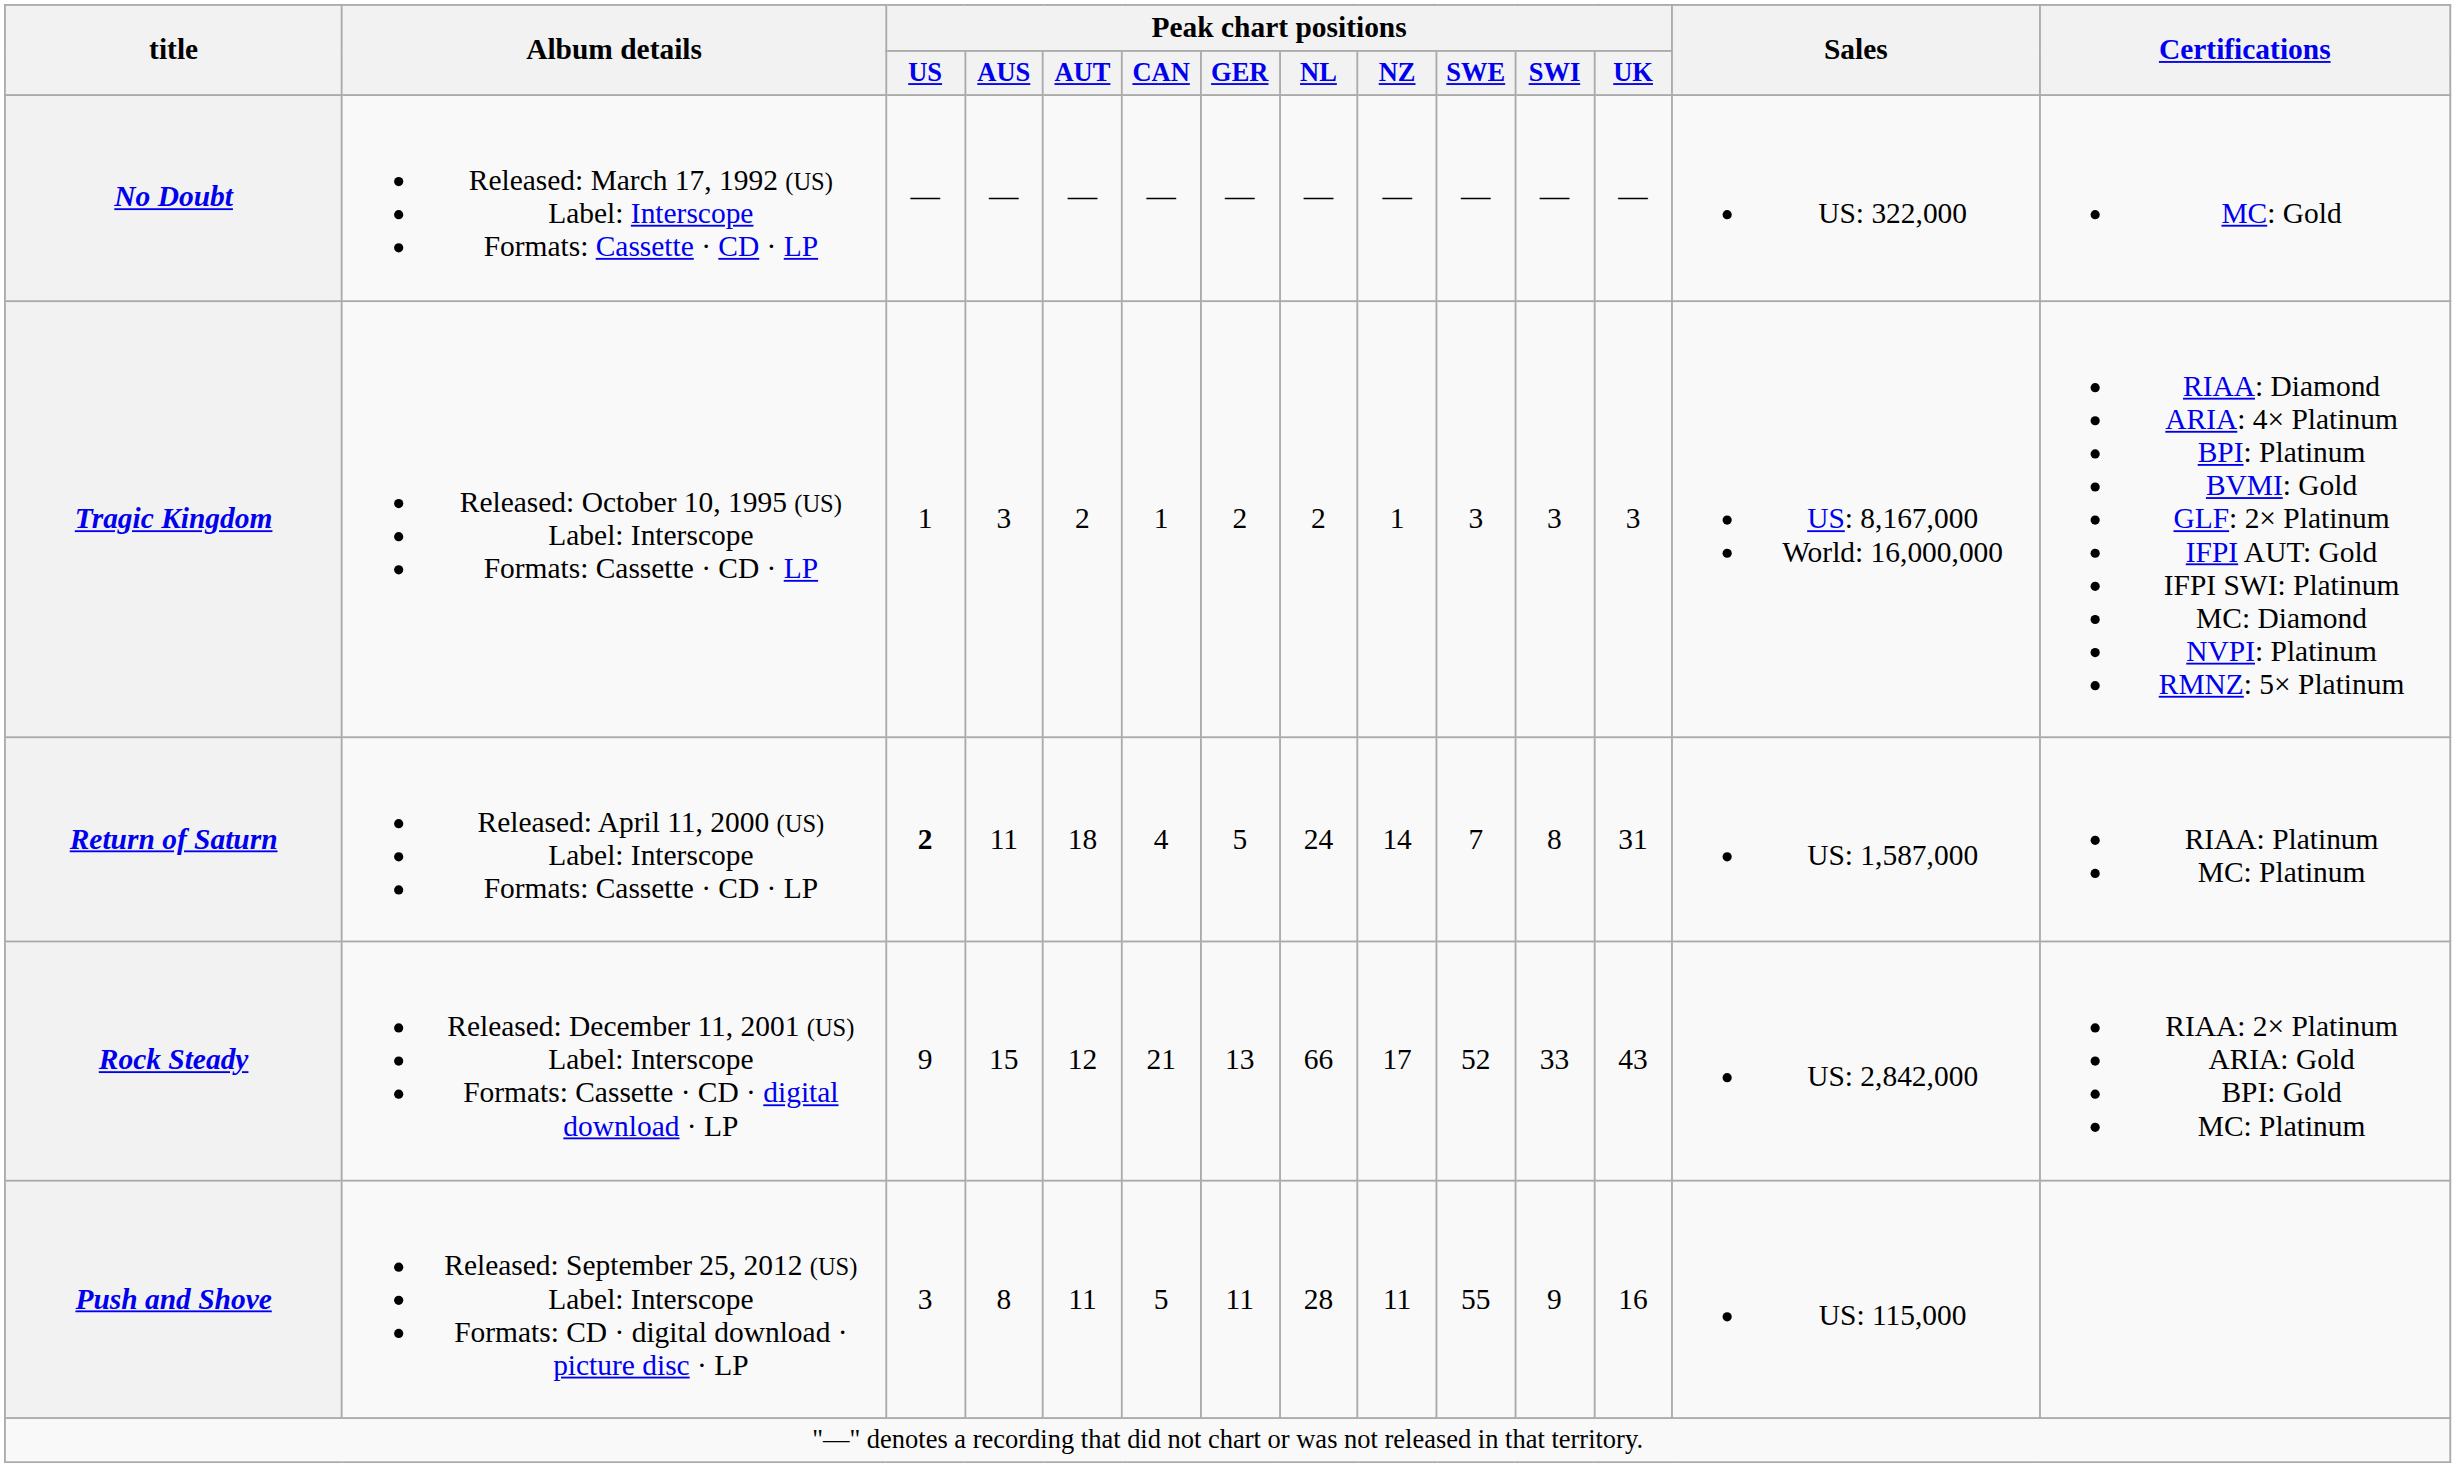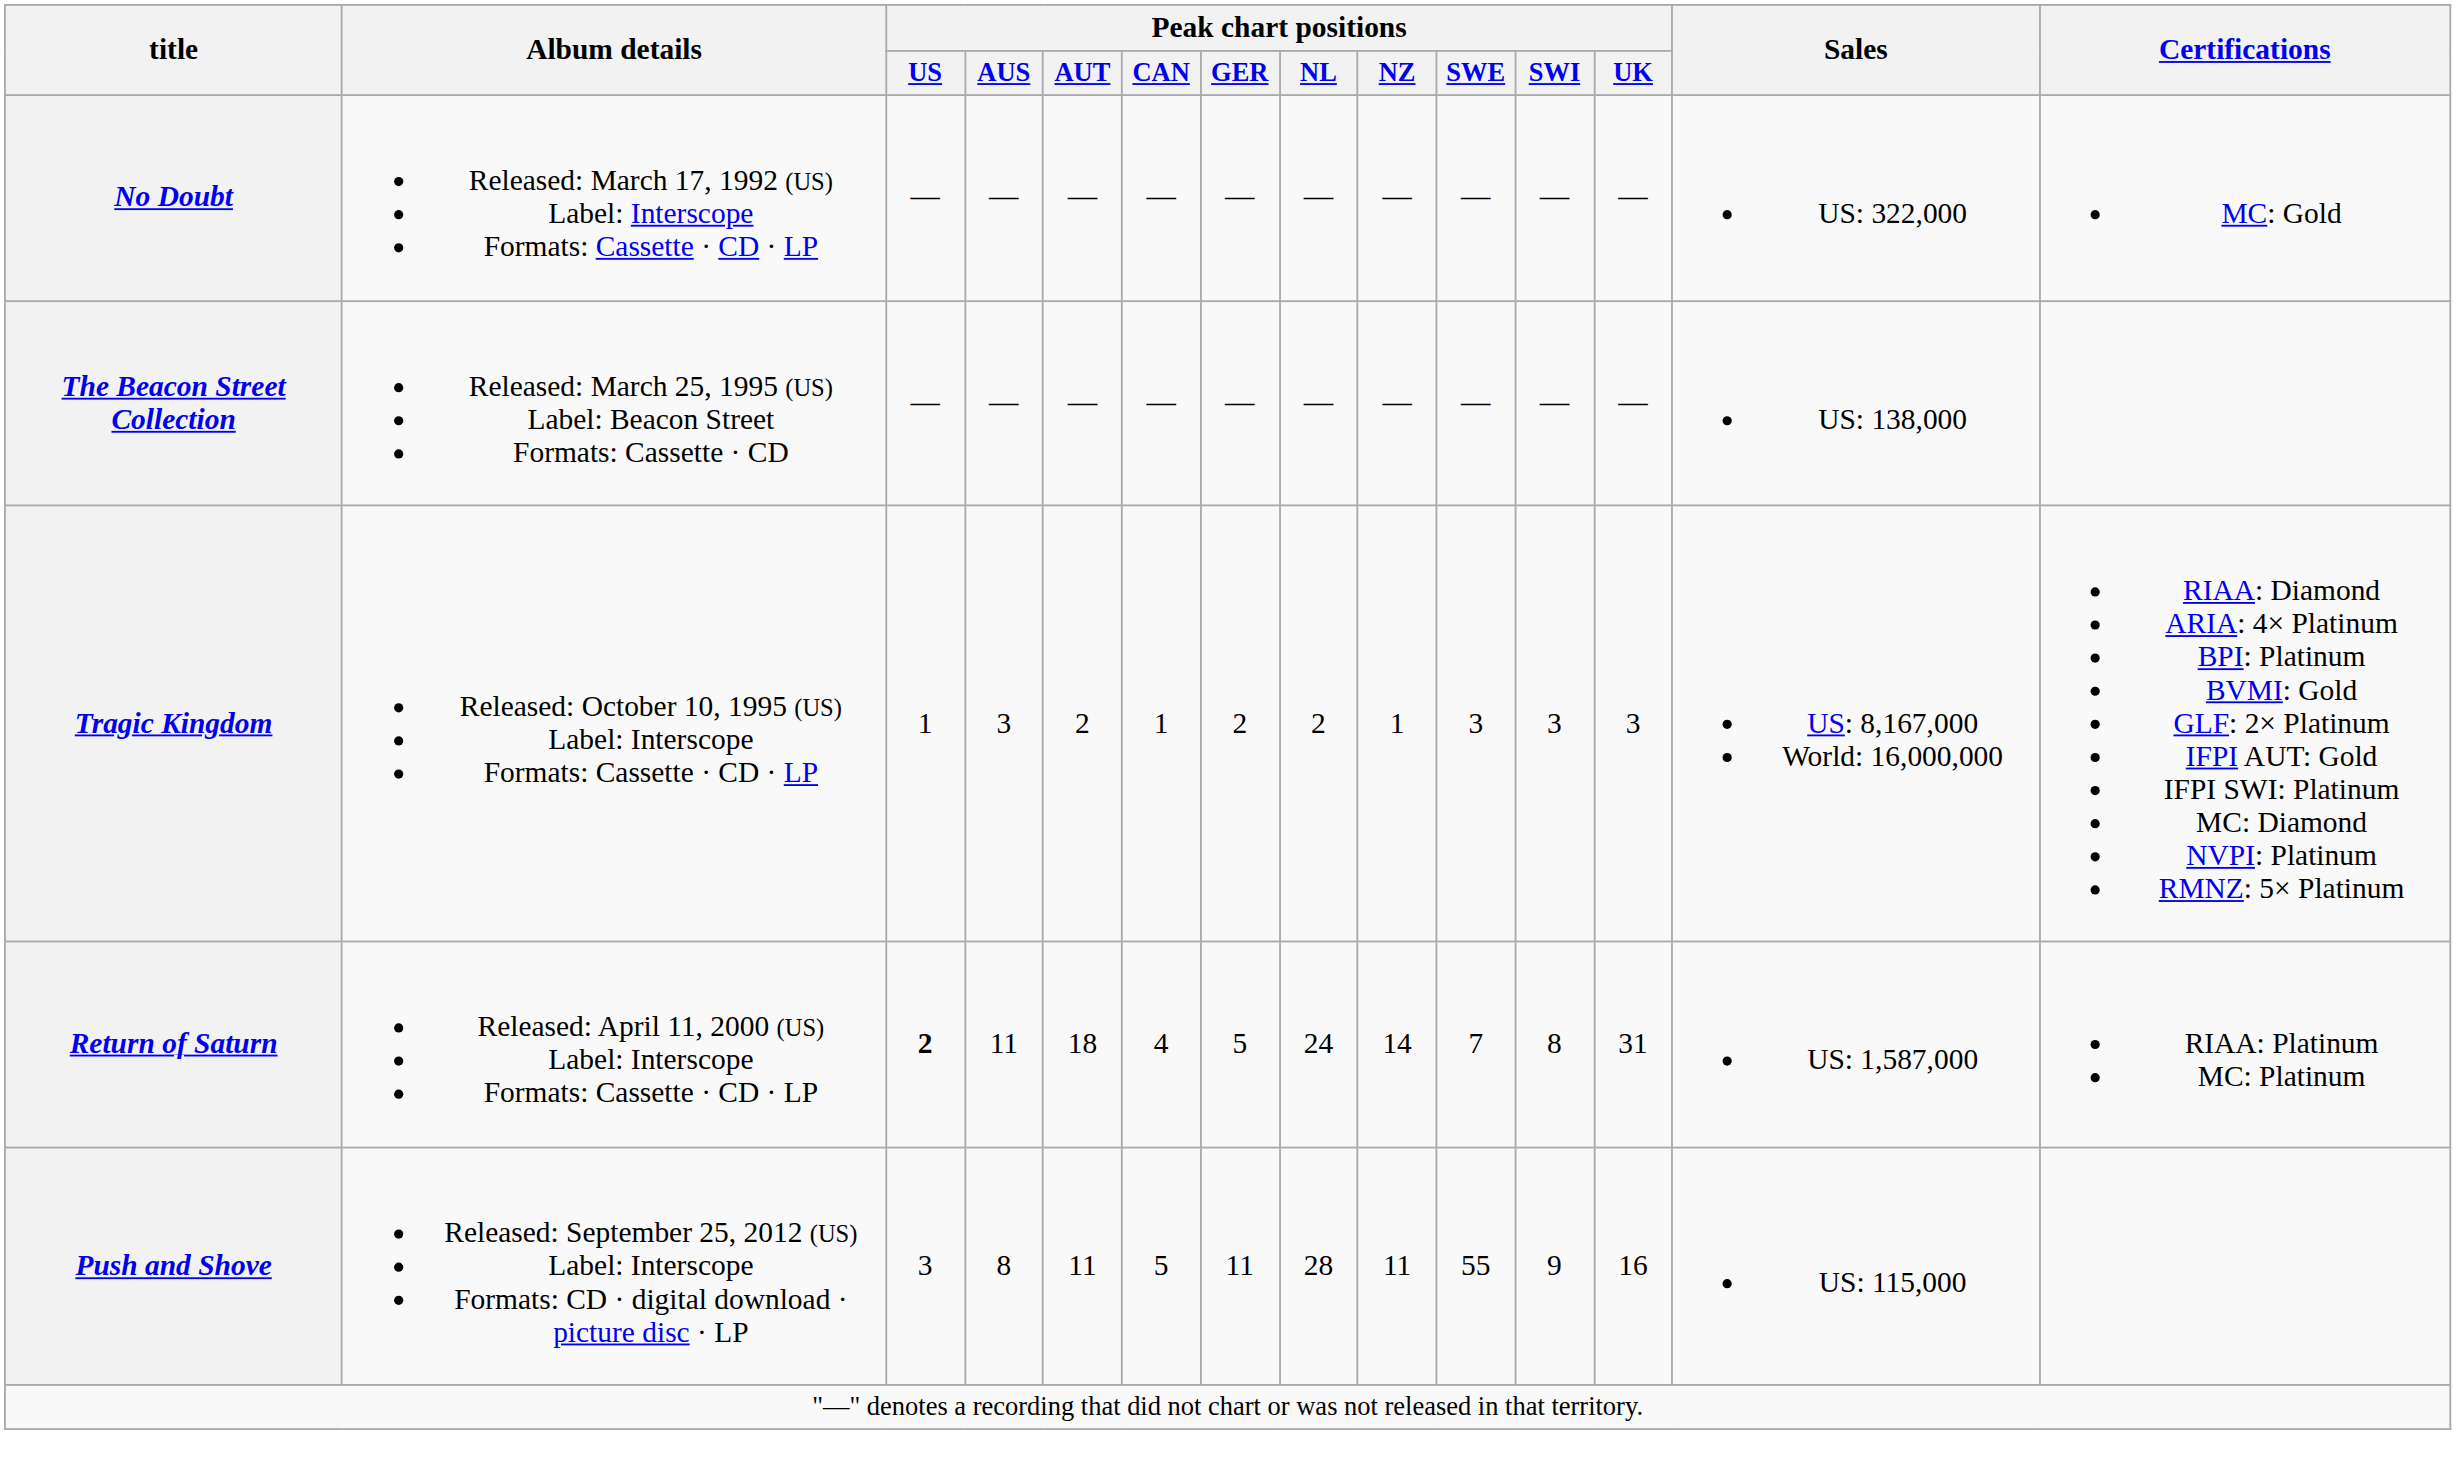+ row: The Beacon Street Collection | Released: March 25, 1995 (US) Label: Beacon Street Formats: Cassette · CD | — | — | — | — | — | — | — | — | — | — | US: 138,000
- row: Rock Steady | Released: December 11, 2001 (US) Label: Interscope Formats: Cassette · CD · digital download · LP | 9 | 15 | 12 | 21 | 13 | 66 | 17 | 52 | 33 | 43 | US: 2,842,000 | RIAA: 2× Platinum ARIA: Gold BPI: Gold MC: Platinum
